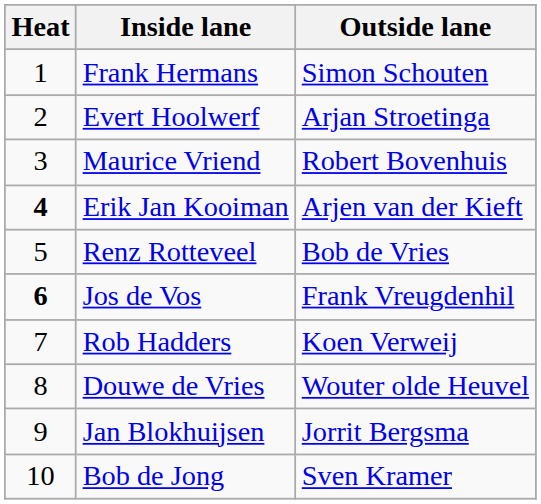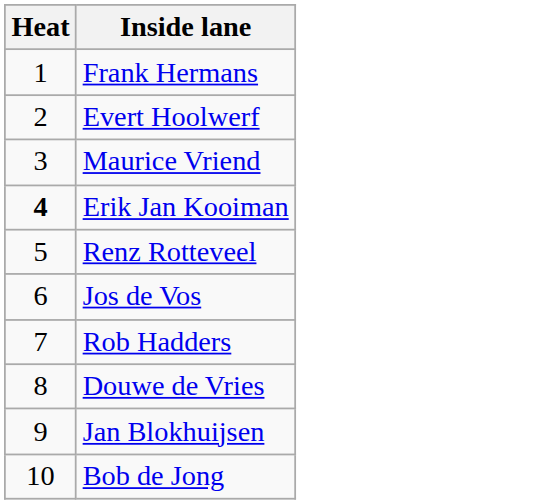- column: Outside lane | Simon Schouten | Arjan Stroetinga | Robert Bovenhuis | Arjen van der Kieft | Bob de Vries | Frank Vreugdenhil | Koen Verweij | Wouter olde Heuvel | Jorrit Bergsma | Sven Kramer
Jos de Vos | Heat: bold -> normal
